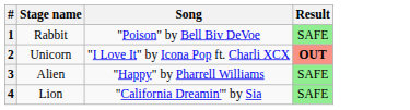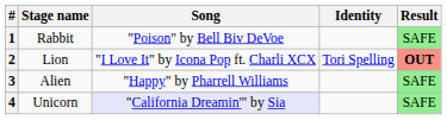+ column: Identity | Tori Spelling
2 | Stage name: Unicorn -> Lion
4 | Stage name: Lion -> Unicorn
4 | Song: no background -> lavender background
